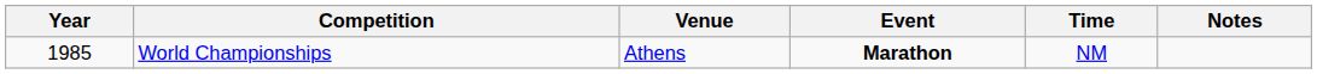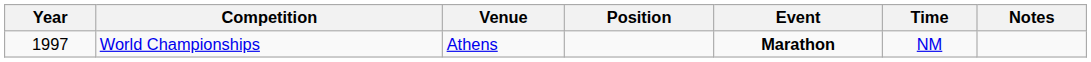+ column: Position
World Championships | Year: 1985 -> 1997
